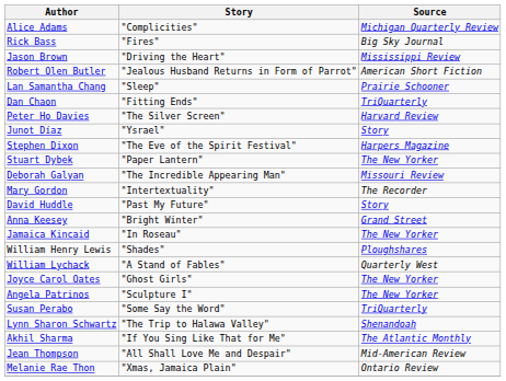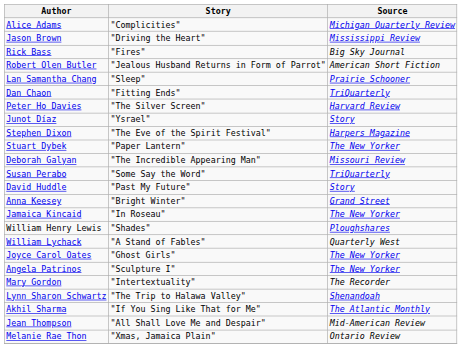rows swapped: Rick Bass <-> Jason Brown
rows swapped: Mary Gordon <-> Susan Perabo
